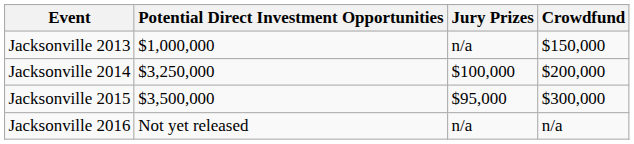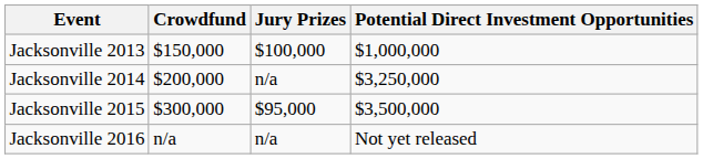columns swapped: Crowdfund <-> Potential Direct Investment Opportunities
Jacksonville 2013 | Jury Prizes: n/a -> $100,000
Jacksonville 2014 | Jury Prizes: $100,000 -> n/a
